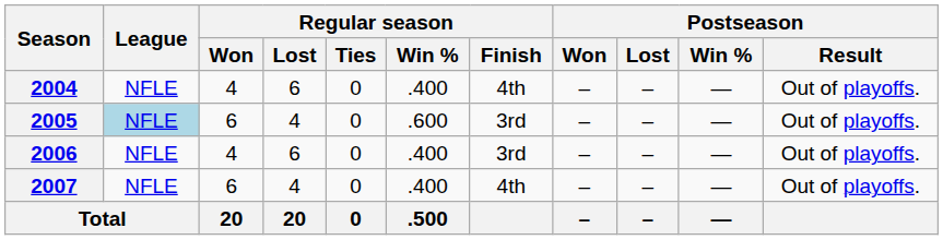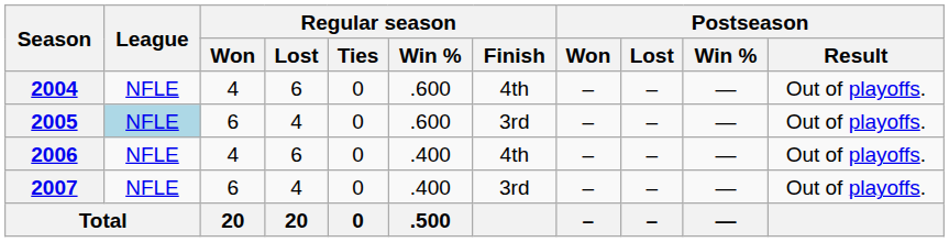2004 | Regular season / Win %: .400 -> .600
2006 | Regular season / Finish: 3rd -> 4th
2007 | Regular season / Finish: 4th -> 3rd
